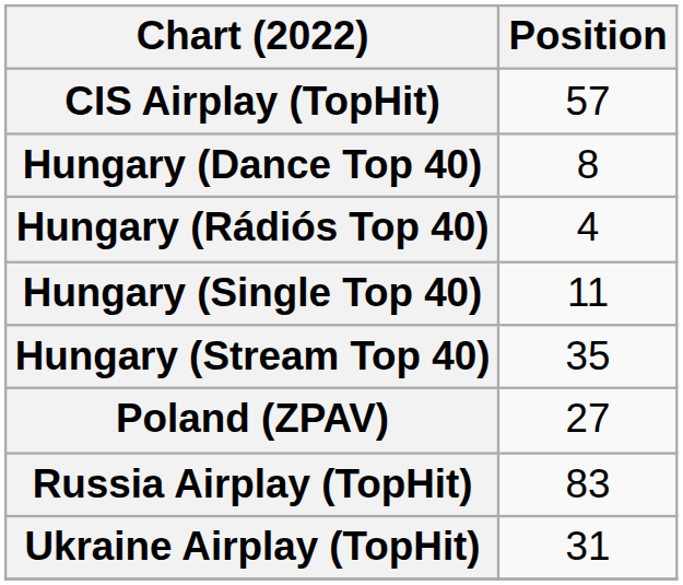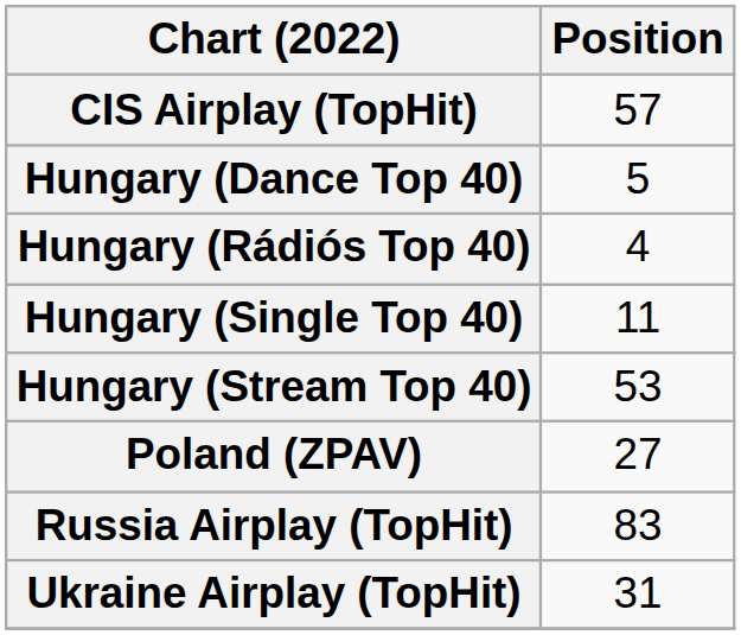Hungary (Dance Top 40) | Position: 8 -> 5
Hungary (Stream Top 40) | Position: 35 -> 53
